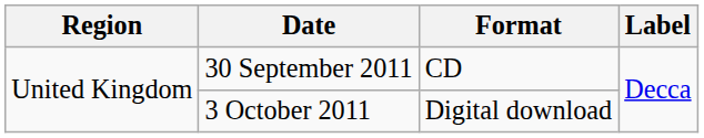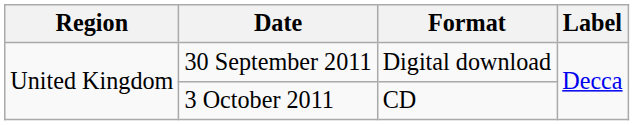30 September 2011 | Format: CD -> Digital download
3 October 2011 | Format: Digital download -> CD
